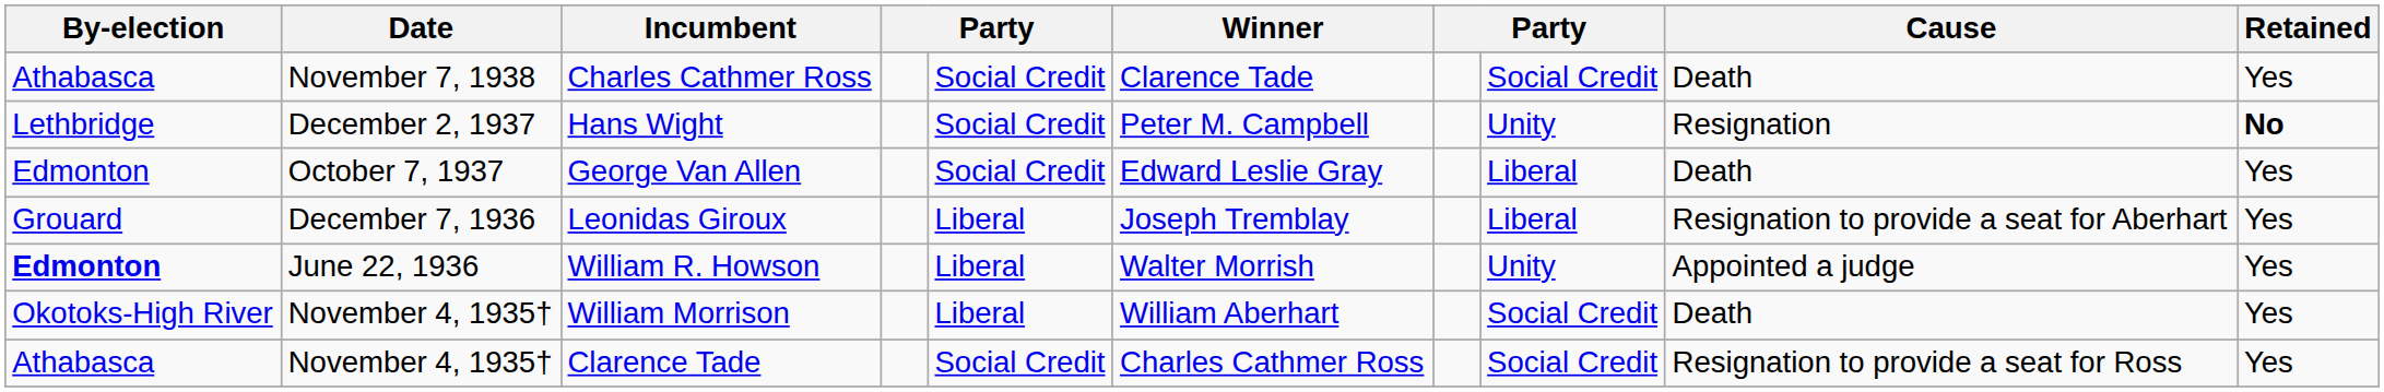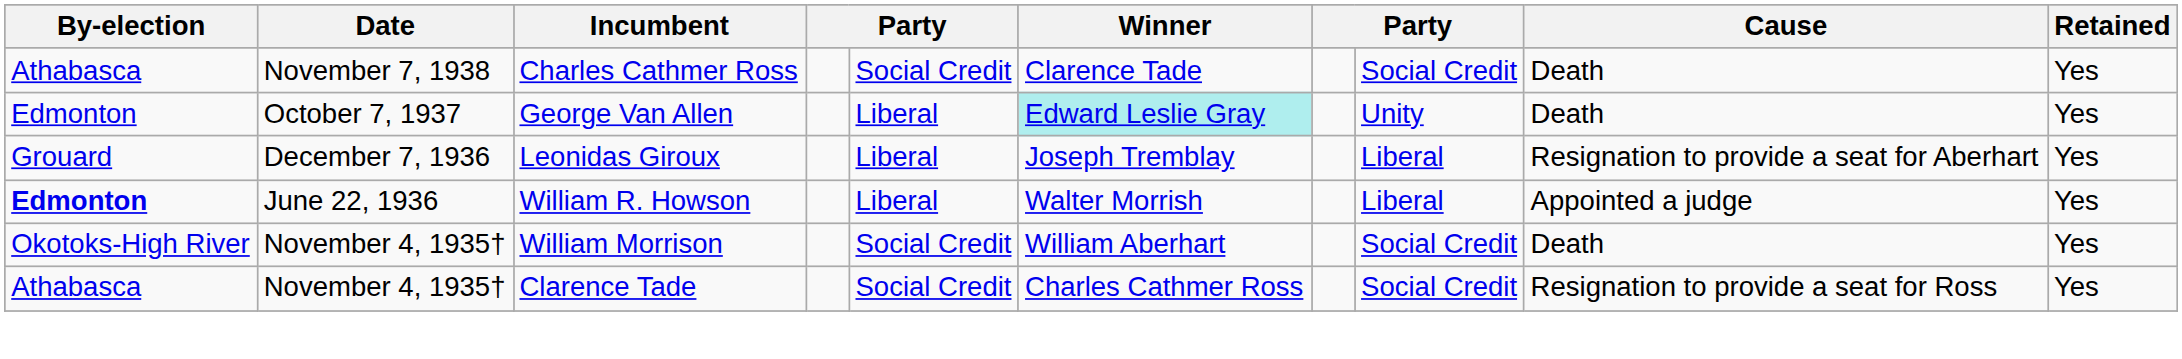- row: Lethbridge | December 2, 1937 | Hans Wight | Social Credit | Peter M. Campbell | Unity | Resignation | No
George Van Allen | column 5: Social Credit -> Liberal
George Van Allen | Winner: no background -> paleturquoise background
George Van Allen | column 8: Liberal -> Unity
William R. Howson | column 8: Unity -> Liberal
William Morrison | column 5: Liberal -> Social Credit
